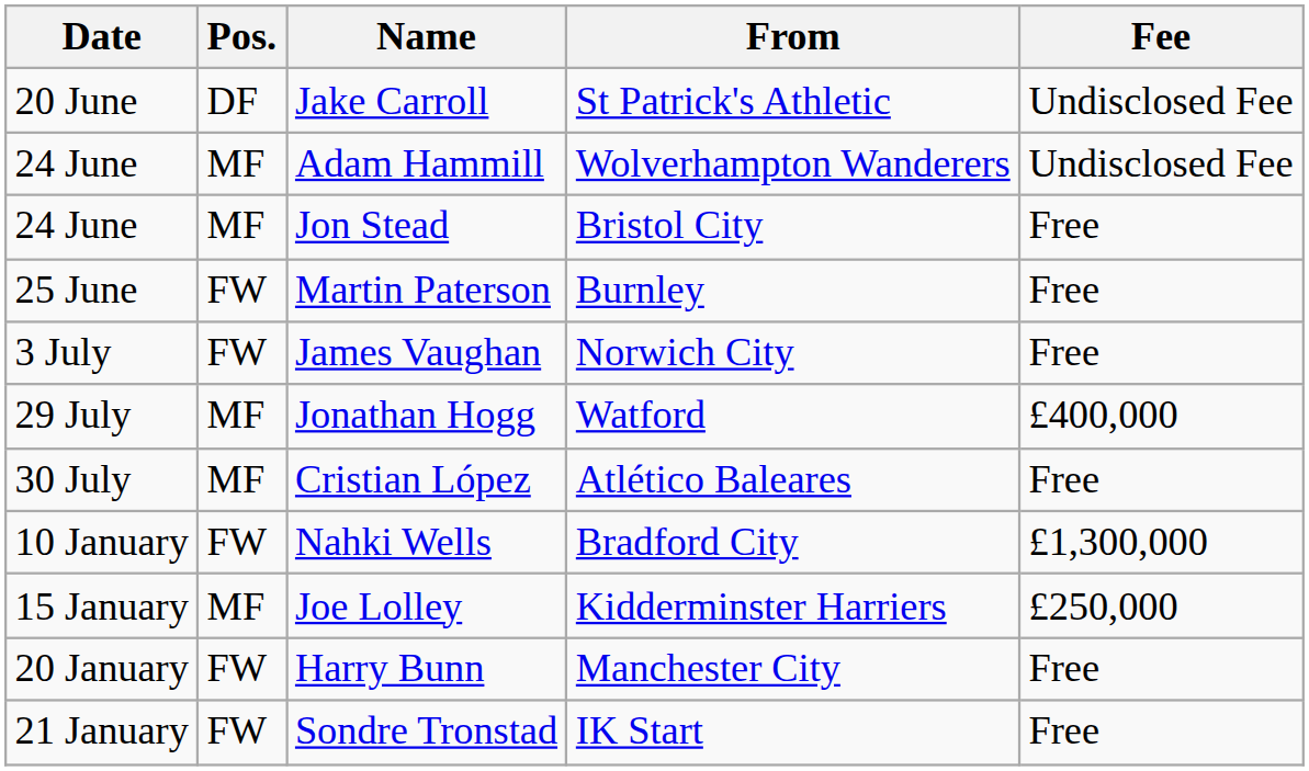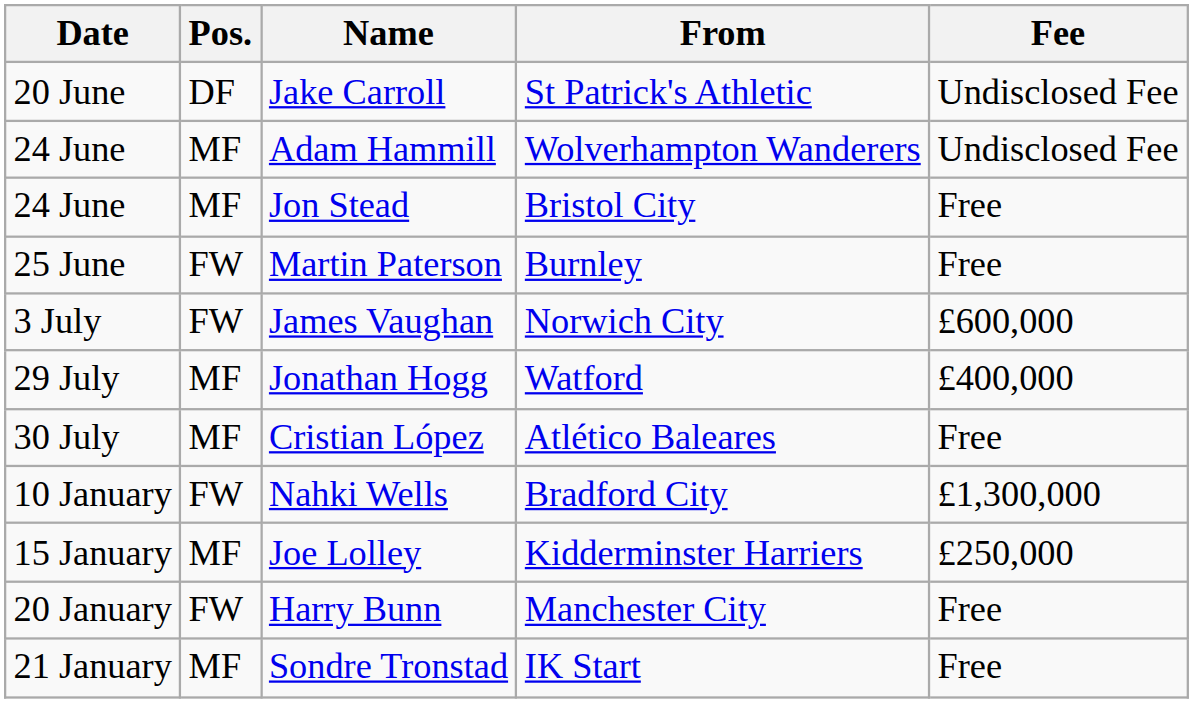James Vaughan | Fee: Free -> £600,000
Sondre Tronstad | Pos.: FW -> MF
